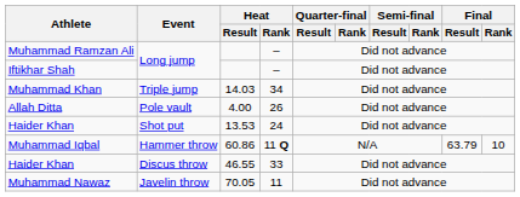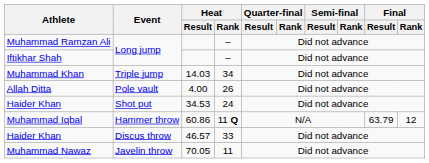Haider Khan / Shot put | Heat / Result: 13.53 -> 34.53
Muhammad Iqbal | Final / Rank: 10 -> 12
Haider Khan / Discus throw | Heat / Result: 46.55 -> 46.57
